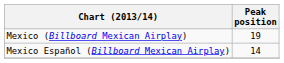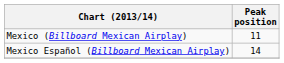Mexico (Billboard Mexican Airplay) | Peak position: 19 -> 11
